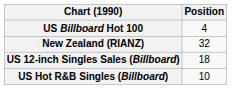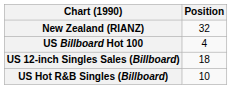rows swapped: New Zealand (RIANZ) <-> US Billboard Hot 100
